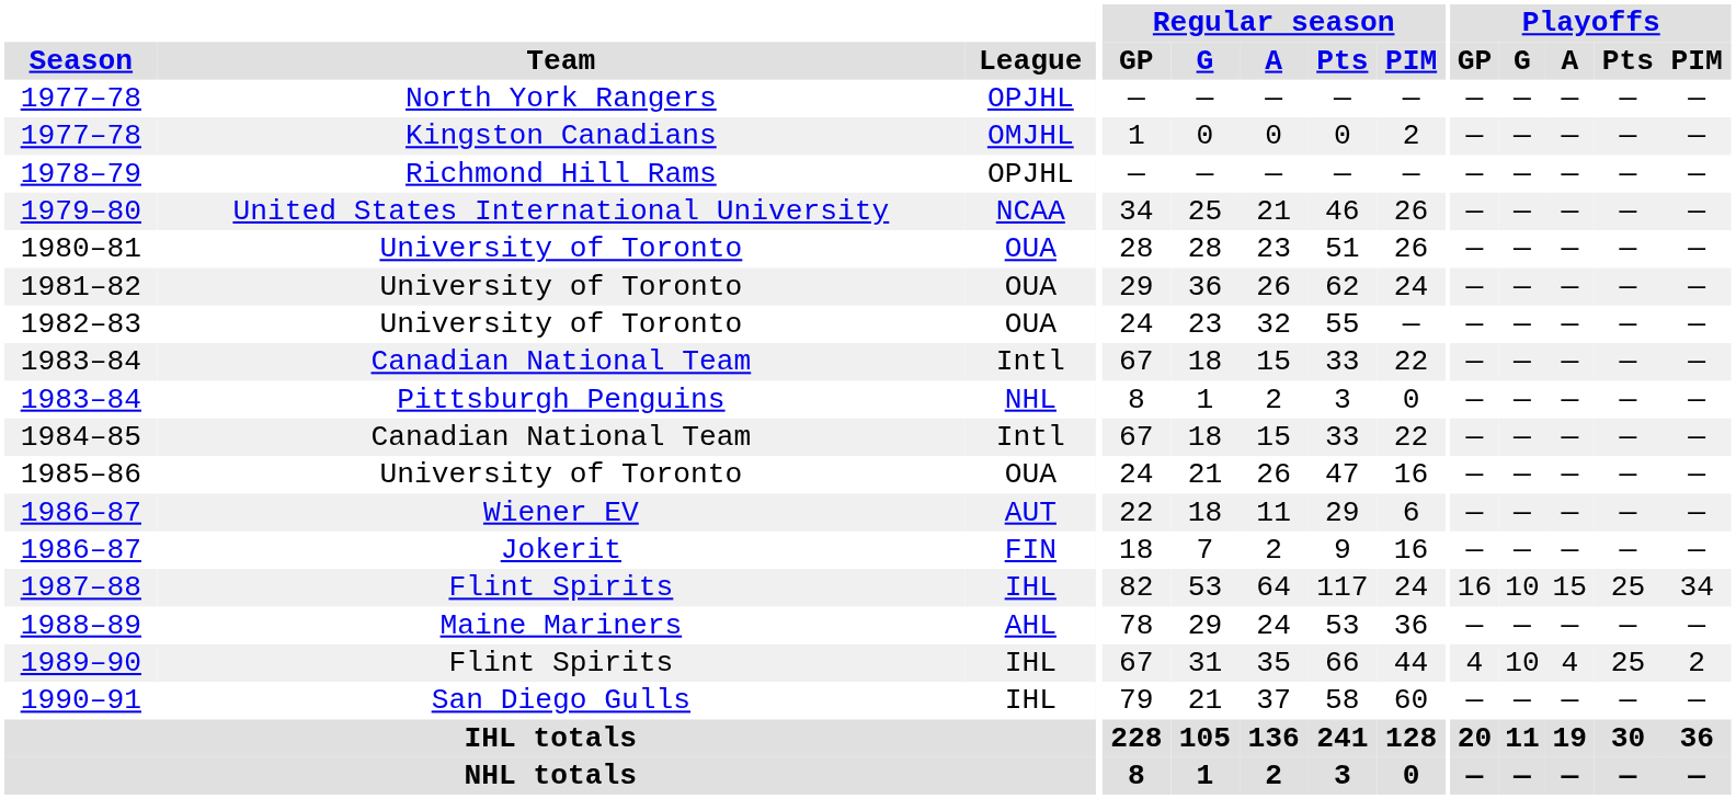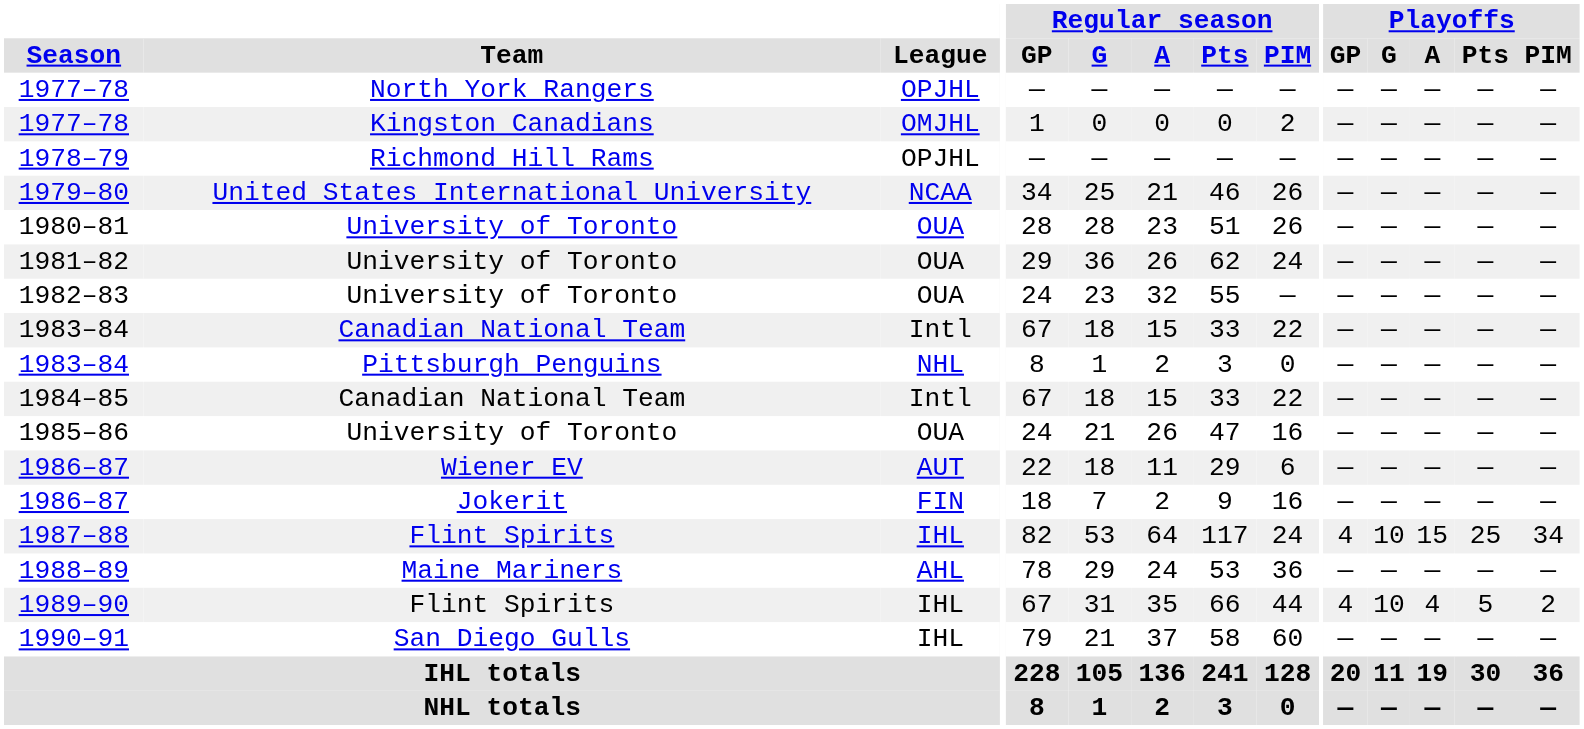1987–88 | Playoffs / GP: 16 -> 4
1989–90 | Playoffs / Pts: 25 -> 5
